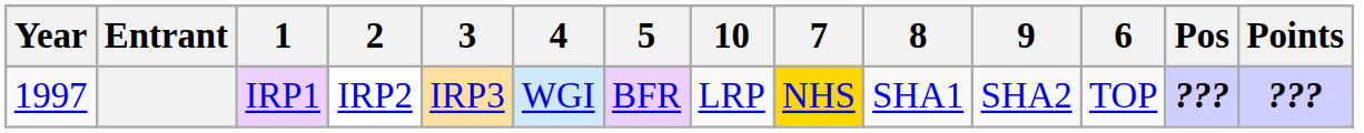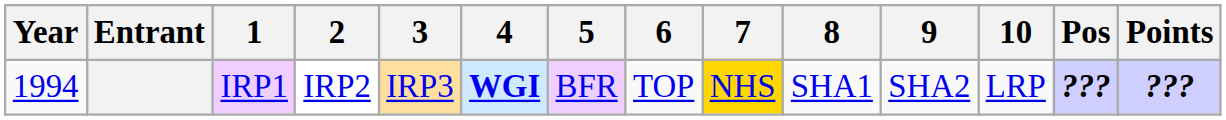columns swapped: 6 <-> 10
IRP1 | Year: 1997 -> 1994
IRP1 | 4: normal -> bold
